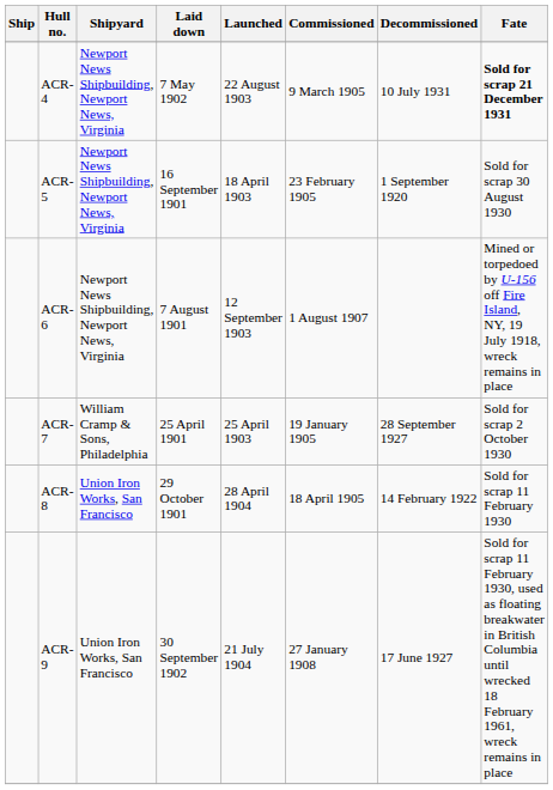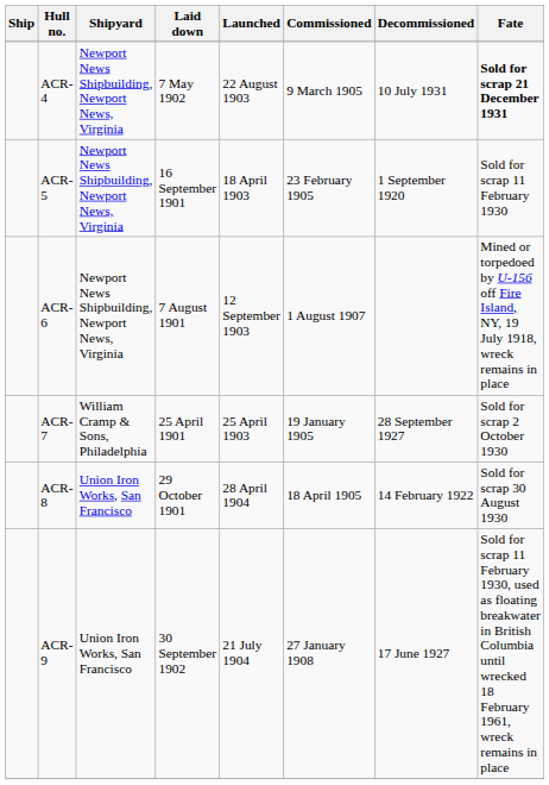ACR-5 | Fate: Sold for scrap 30 August 1930 -> Sold for scrap 11 February 1930
ACR-8 | Fate: Sold for scrap 11 February 1930 -> Sold for scrap 30 August 1930
